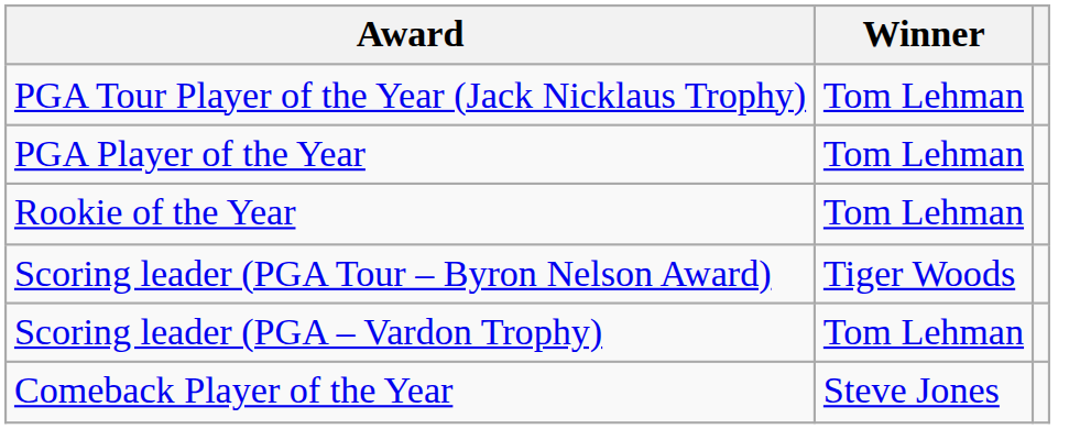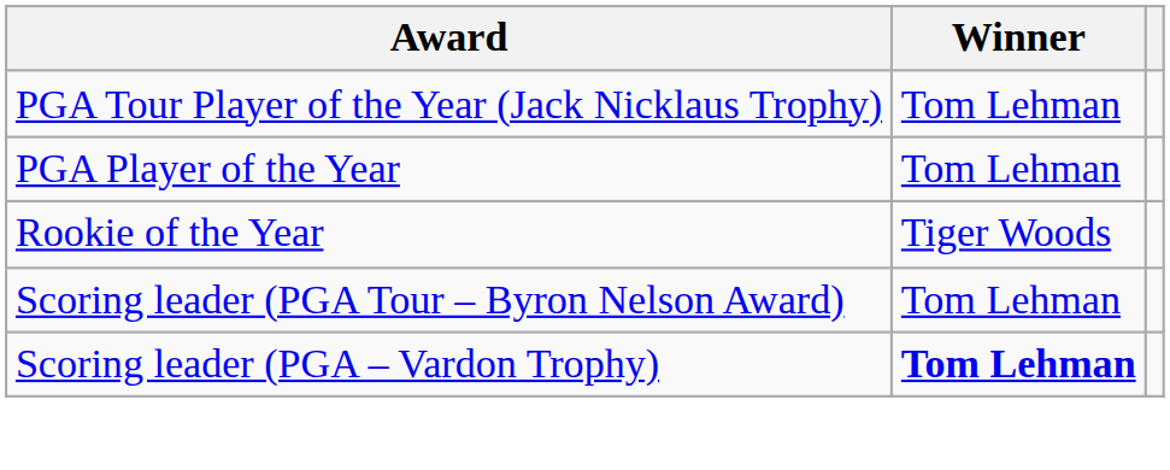Rookie of the Year | Winner: Tom Lehman -> Tiger Woods
Scoring leader (PGA Tour – Byron Nelson Award) | Winner: Tiger Woods -> Tom Lehman
Scoring leader (PGA – Vardon Trophy) | Winner: normal -> bold
- row: Comeback Player of the Year | Steve Jones
